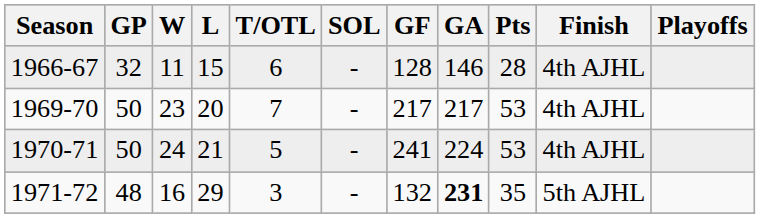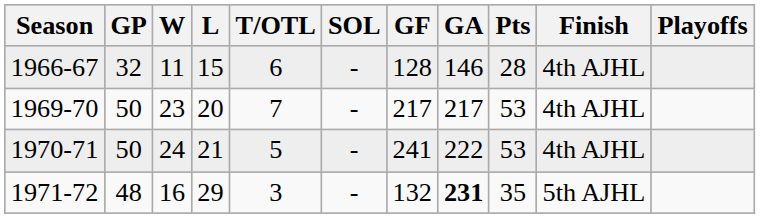1970-71 | GA: 224 -> 222
